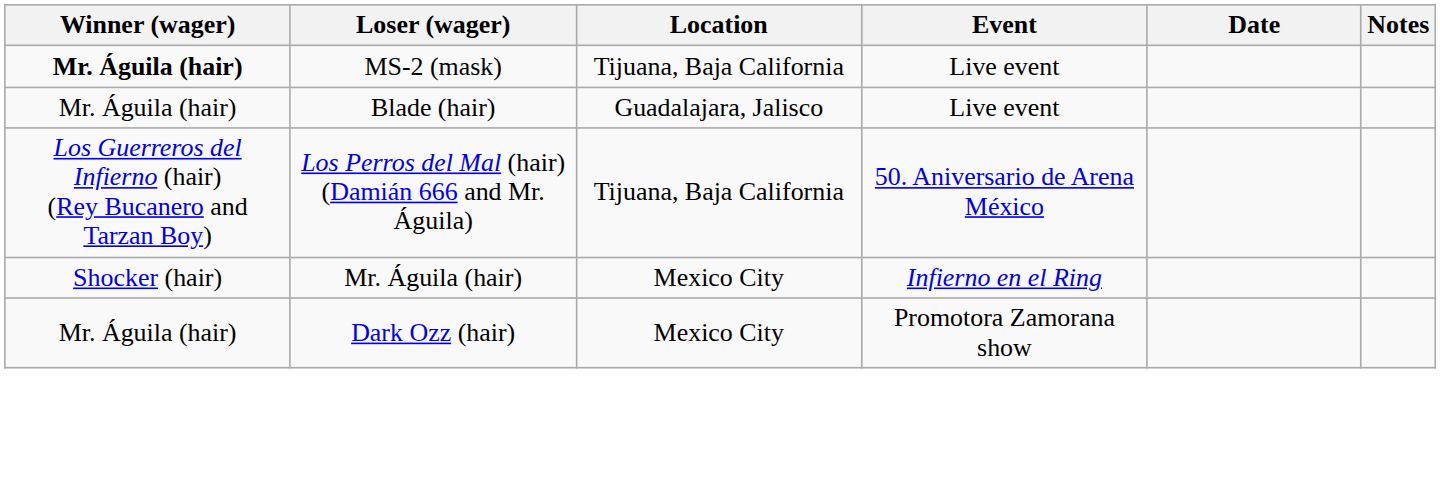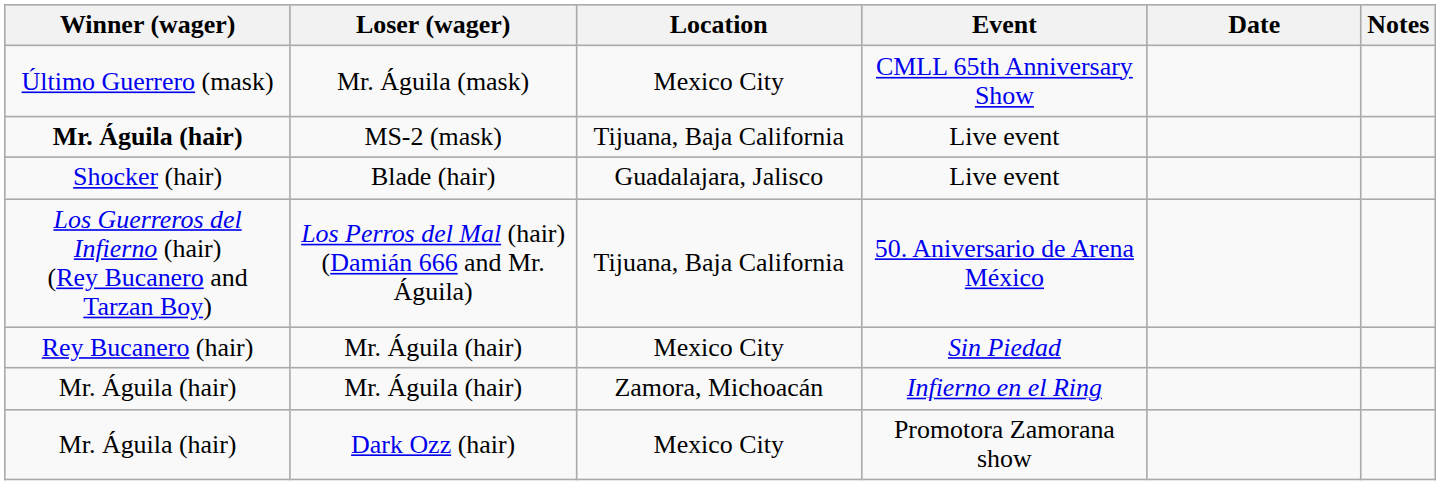+ row: Último Guerrero (mask) | Mr. Águila (mask) | Mexico City | CMLL 65th Anniversary Show
Blade (hair) | Winner (wager): Mr. Águila (hair) -> Shocker (hair)
+ row: Rey Bucanero (hair) | Mr. Águila (hair) | Mexico City | Sin Piedad
Mr. Águila (hair) / Infierno en el Ring | Winner (wager): Shocker (hair) -> Mr. Águila (hair)
Mr. Águila (hair) / Infierno en el Ring | Location: Mexico City -> Zamora, Michoacán
